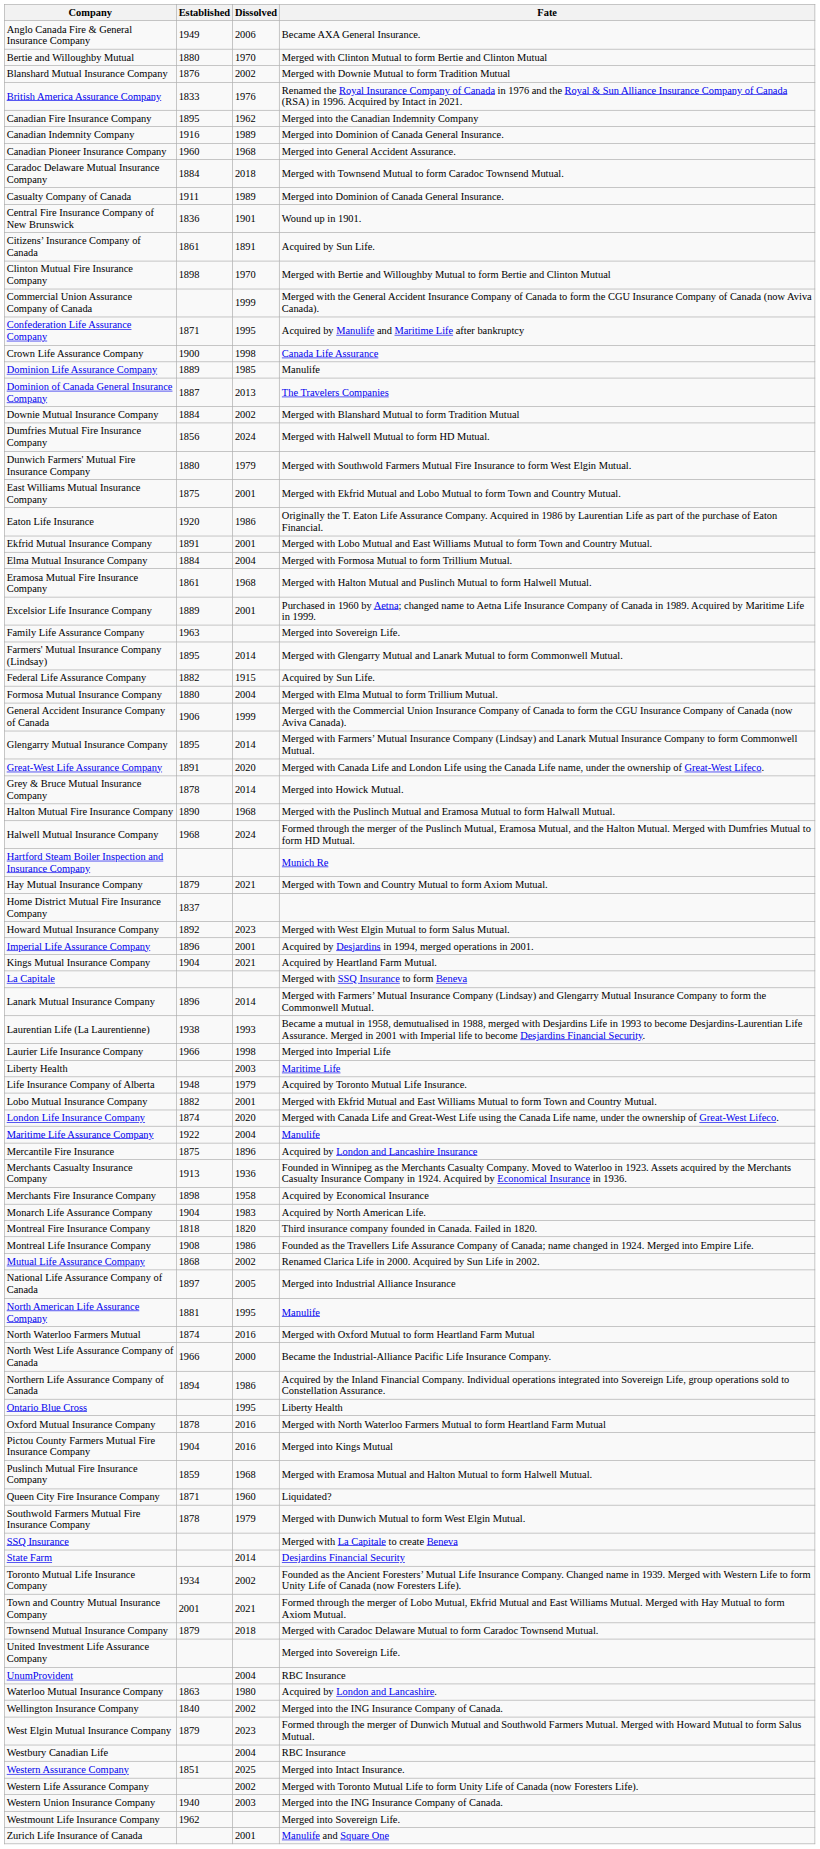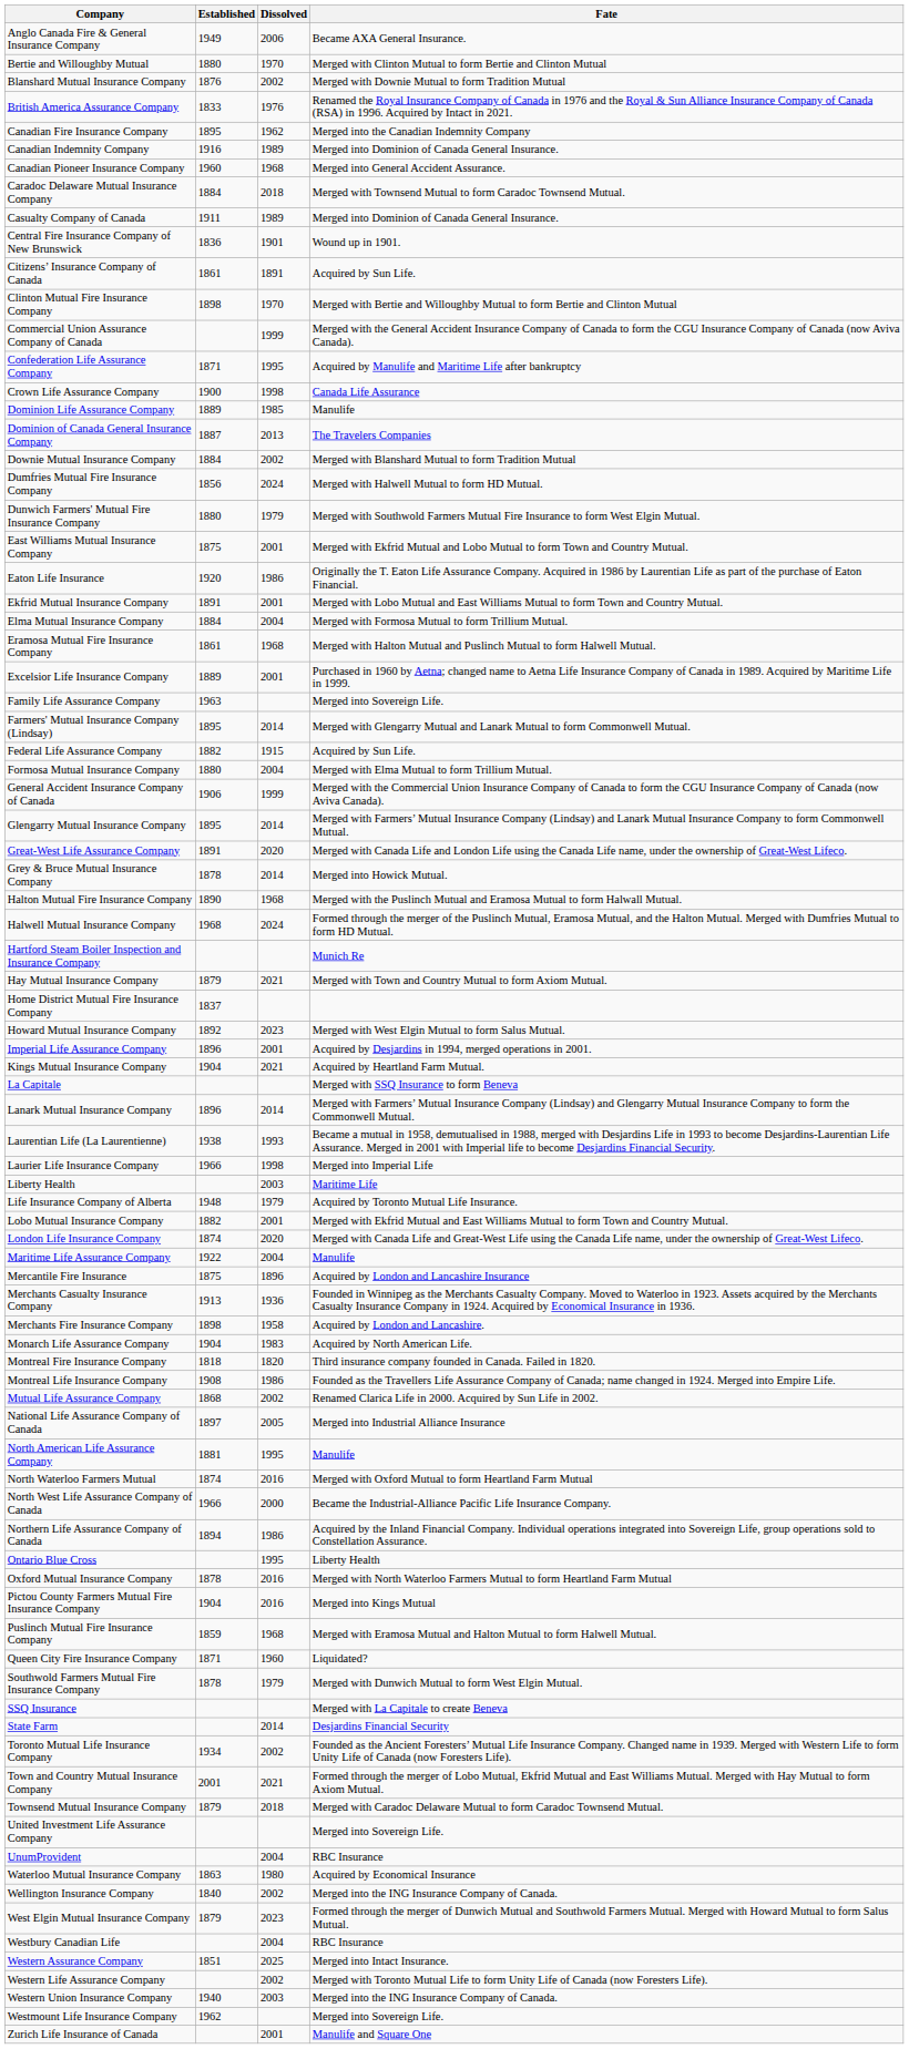Merchants Fire Insurance Company | Fate: Acquired by Economical Insurance -> Acquired by London and Lancashire.
Waterloo Mutual Insurance Company | Fate: Acquired by London and Lancashire. -> Acquired by Economical Insurance
